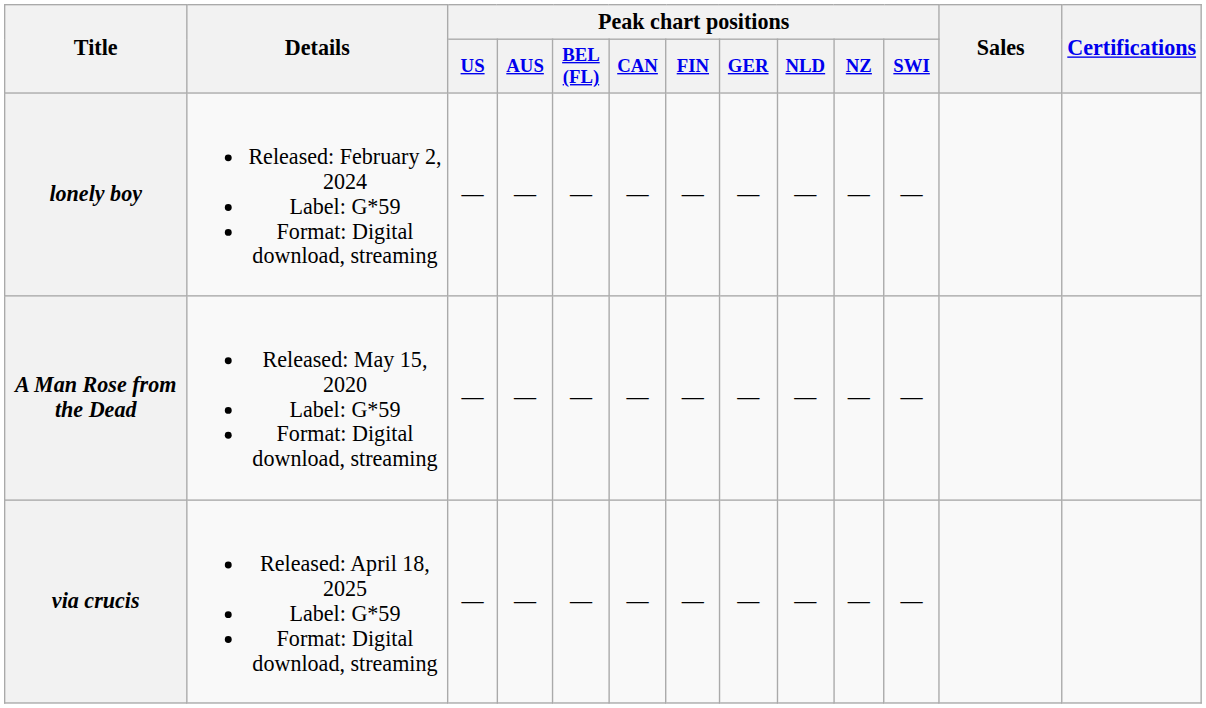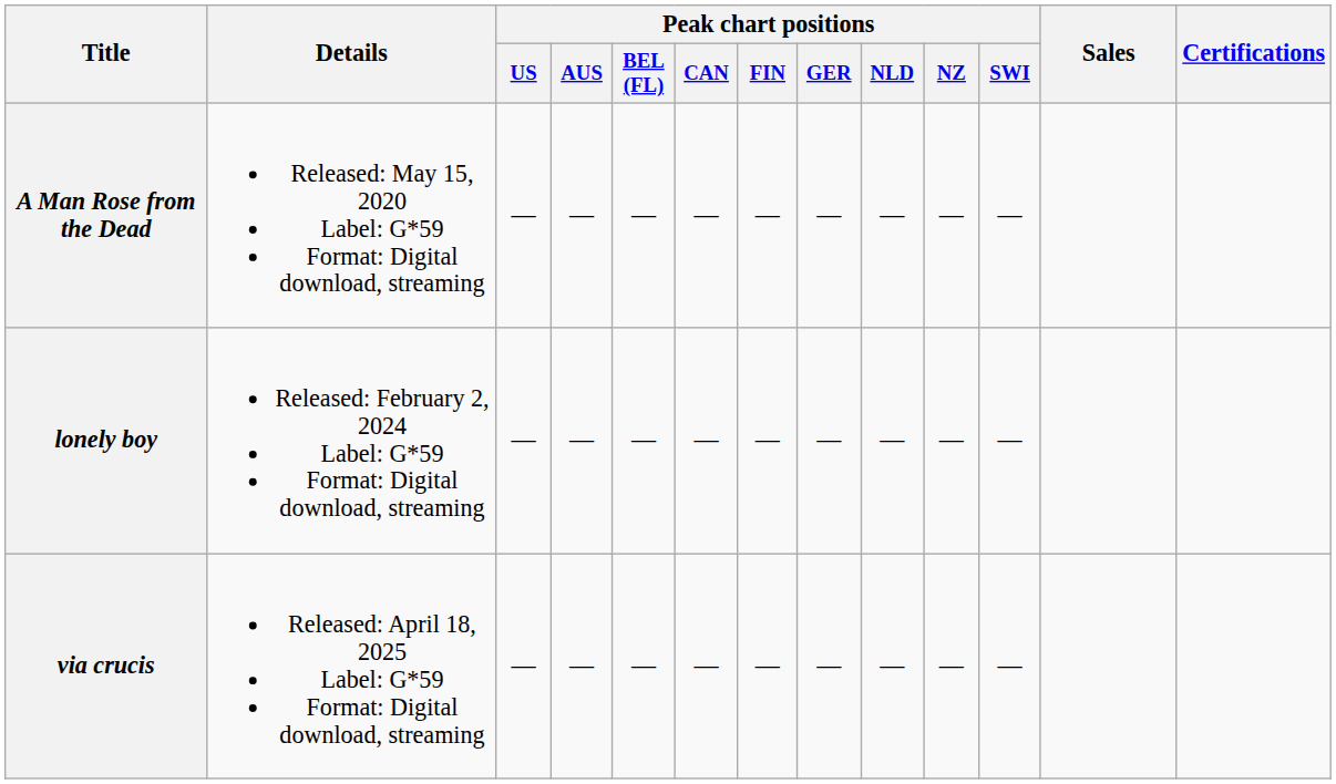rows swapped: A Man Rose from the Dead <-> lonely boy
